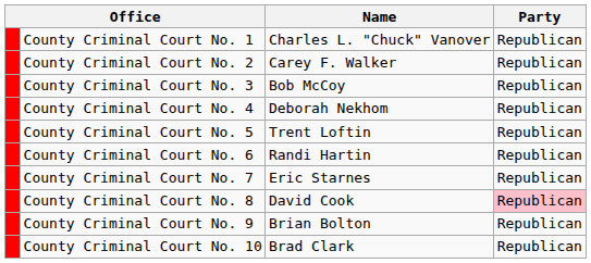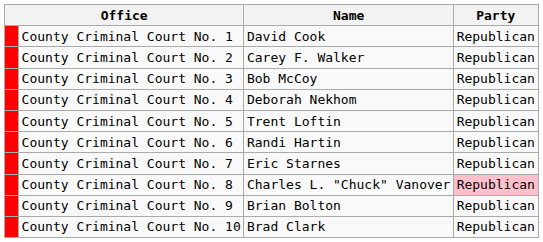County Criminal Court No. 1 | Name: Charles L. "Chuck" Vanover -> David Cook
County Criminal Court No. 8 | Name: David Cook -> Charles L. "Chuck" Vanover
